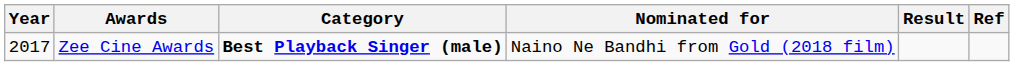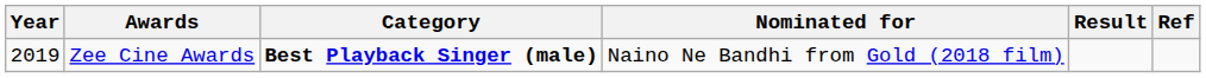Zee Cine Awards | Year: 2017 -> 2019
